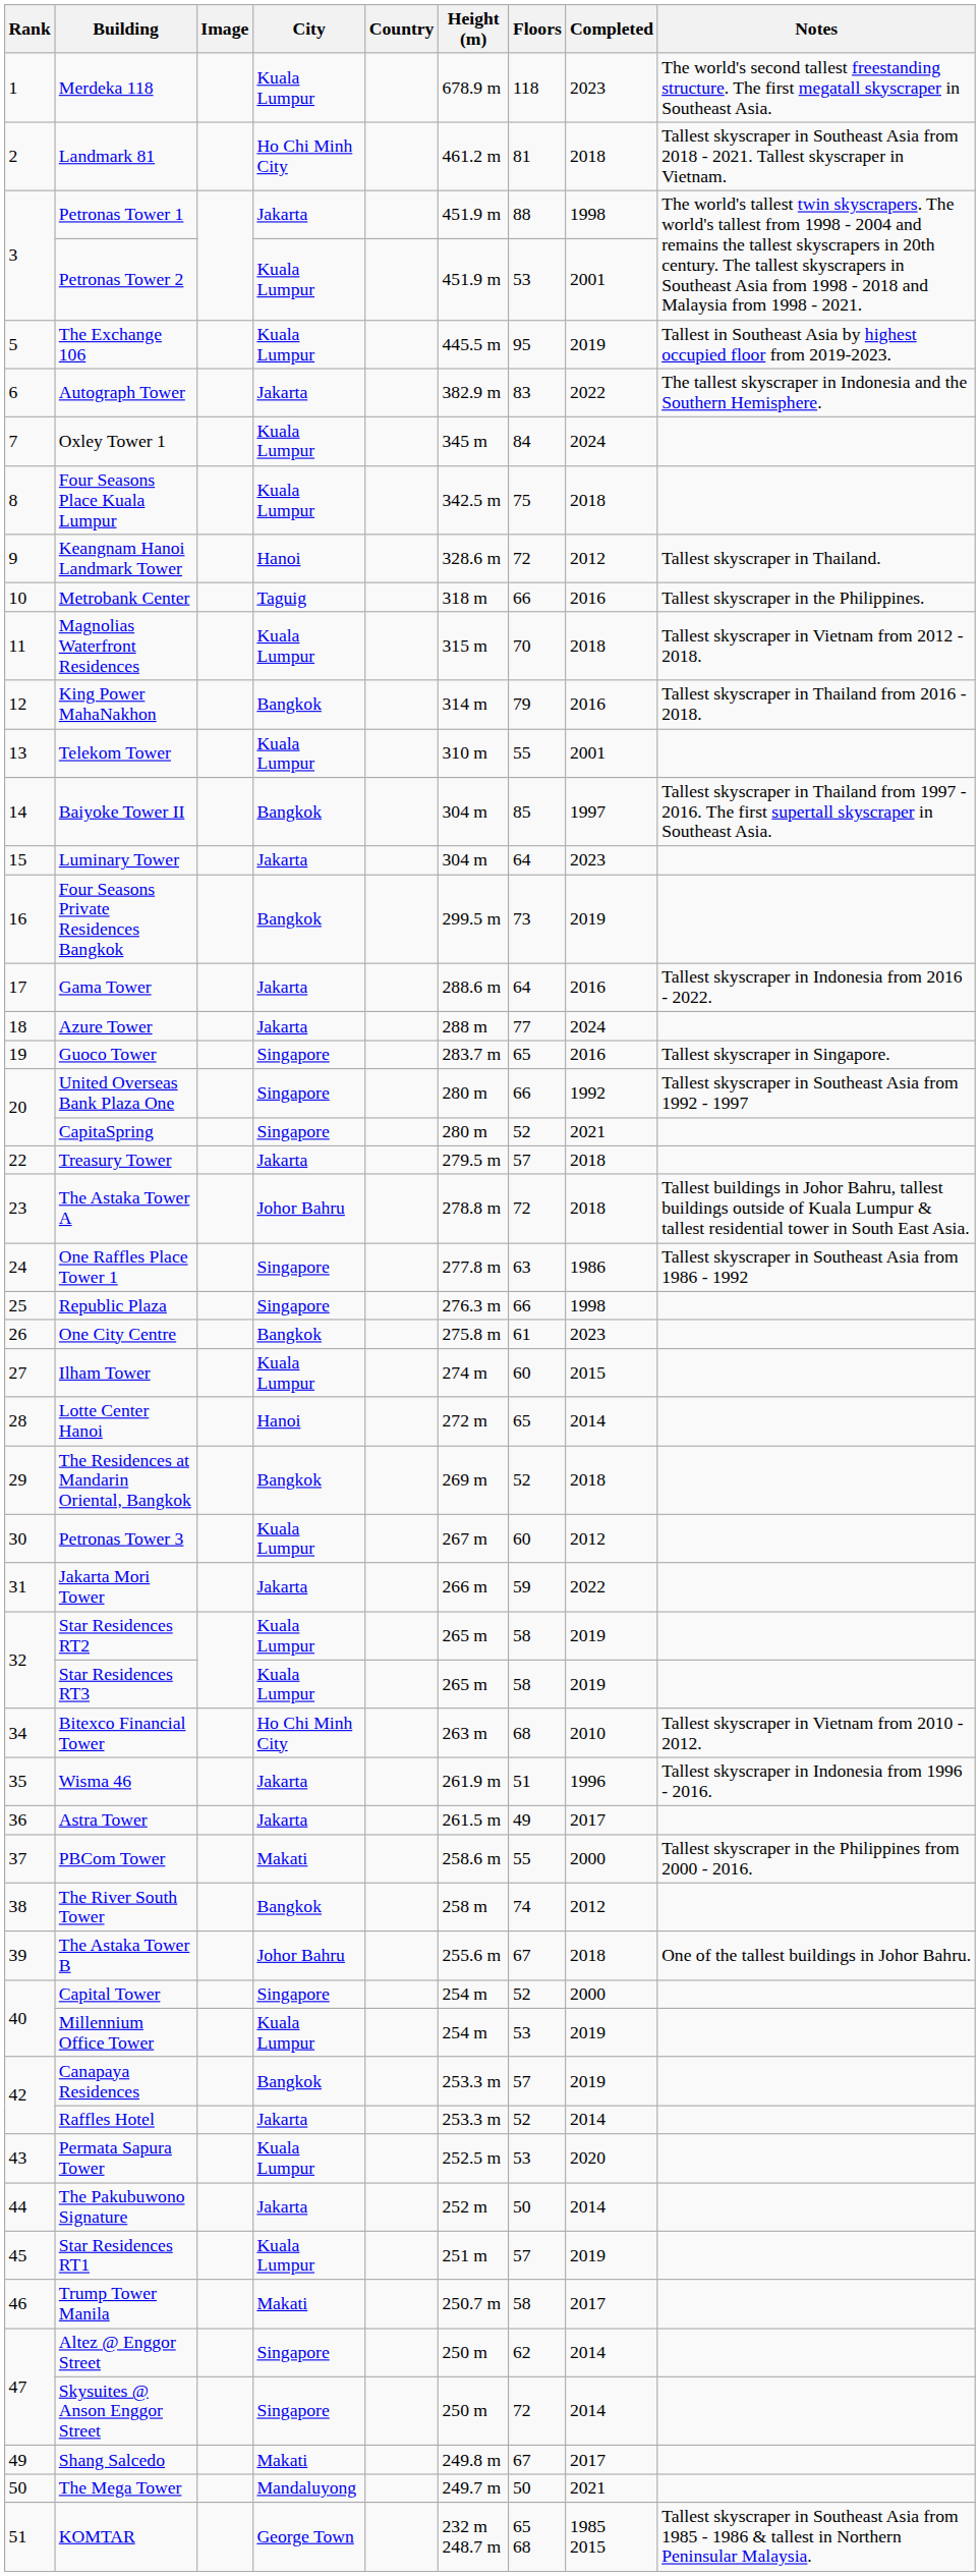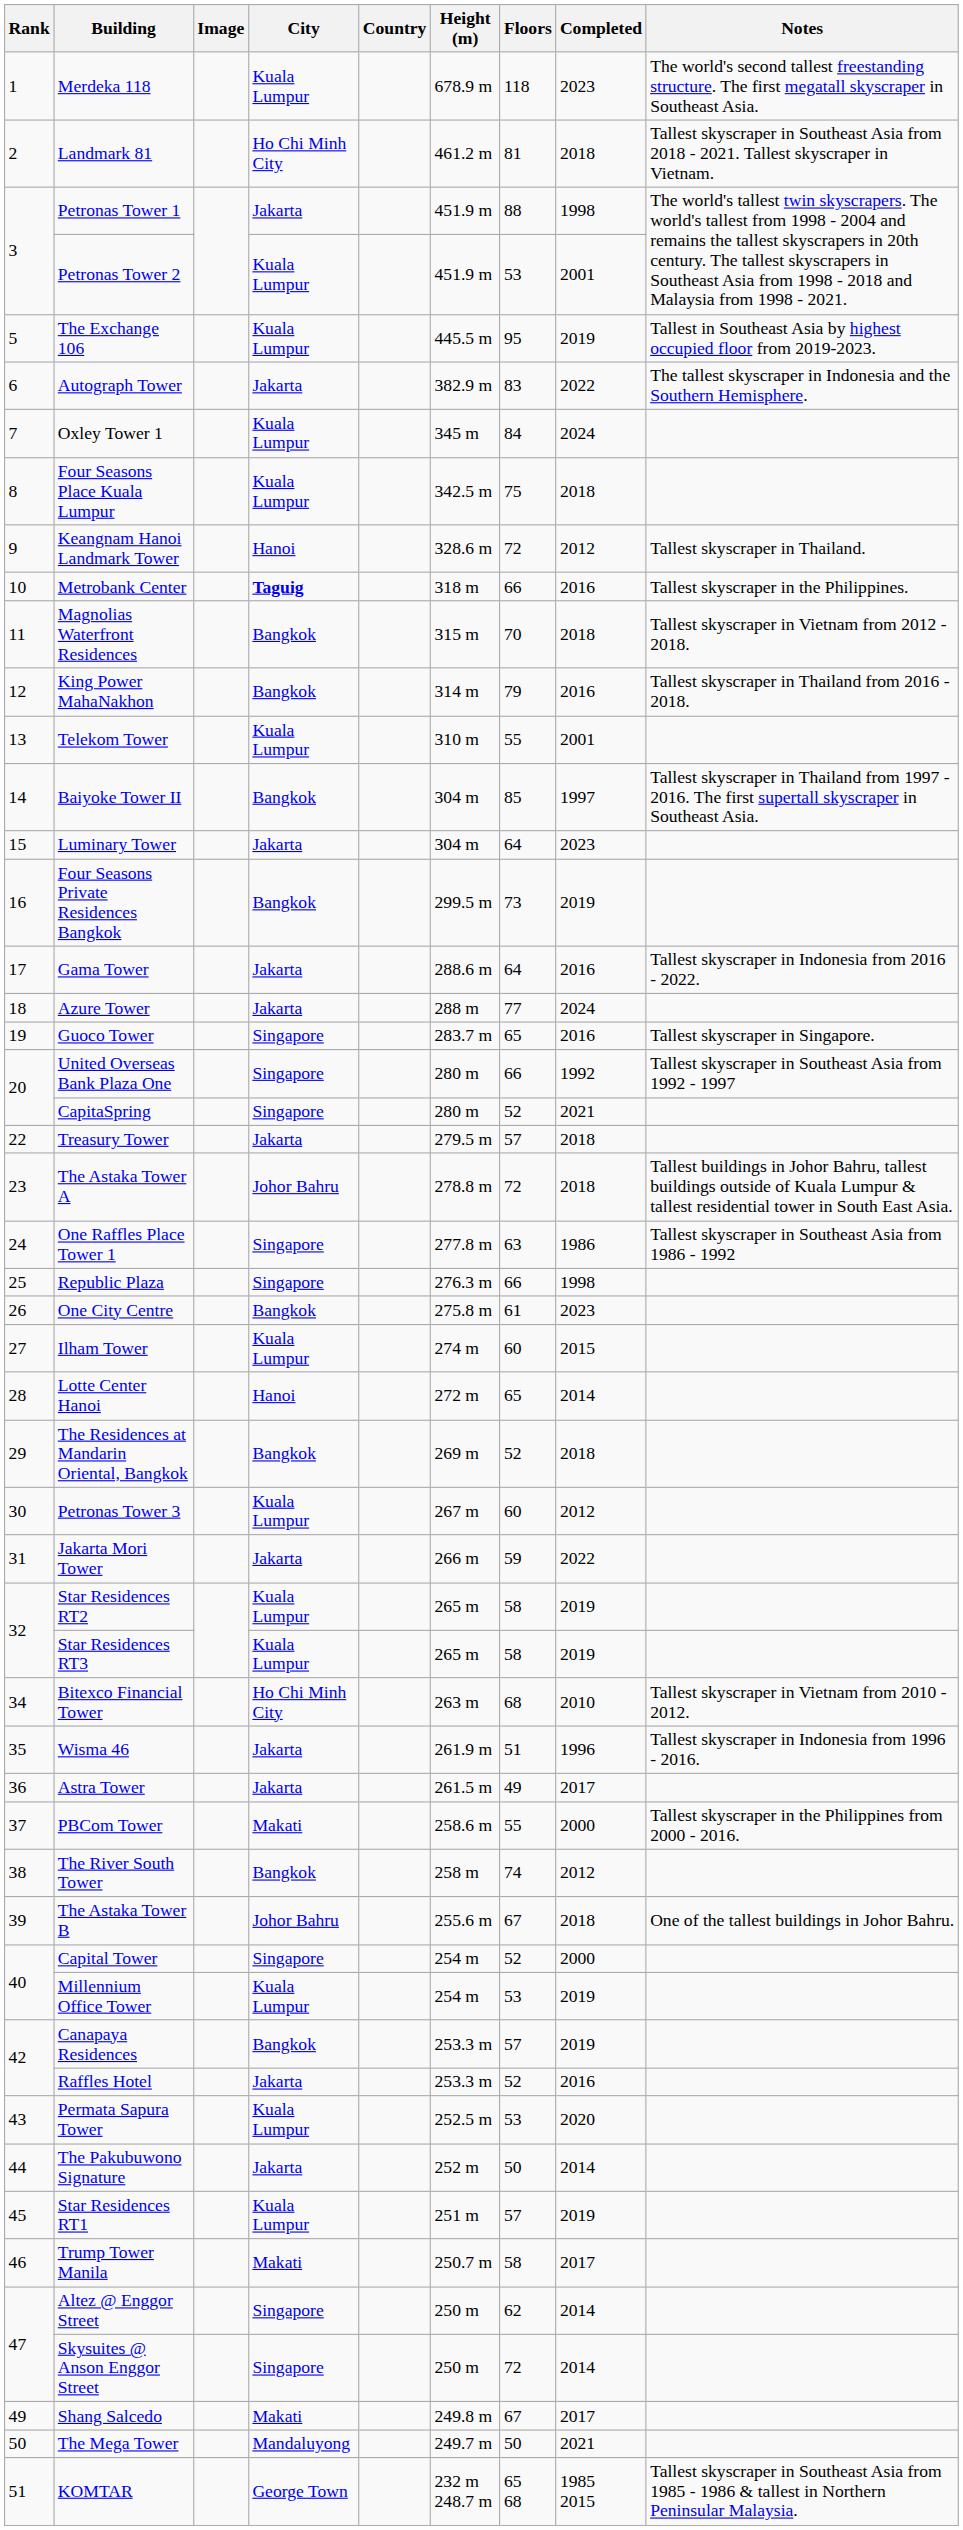Metrobank Center | City: normal -> bold
Magnolias Waterfront Residences | City: Kuala Lumpur -> Bangkok
Raffles Hotel | Completed: 2014 -> 2016
